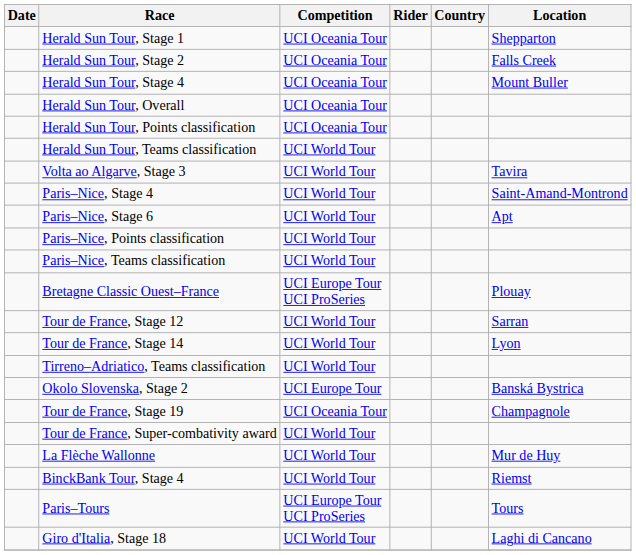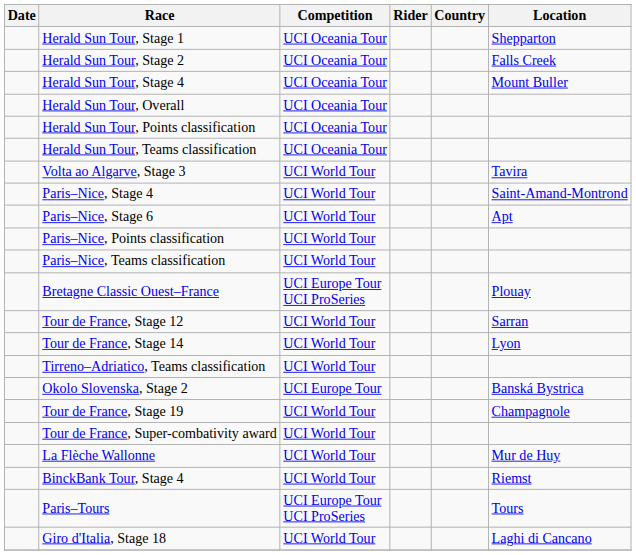Herald Sun Tour, Teams classification | Competition: UCI World Tour -> UCI Oceania Tour
Tour de France, Stage 19 | Competition: UCI Oceania Tour -> UCI World Tour
